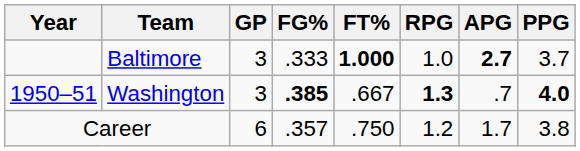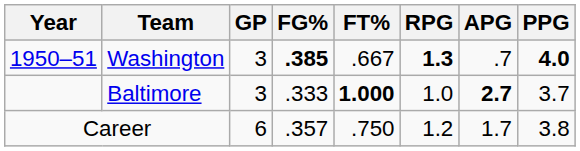rows swapped: Washington <-> Baltimore
